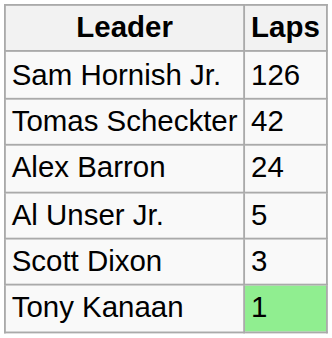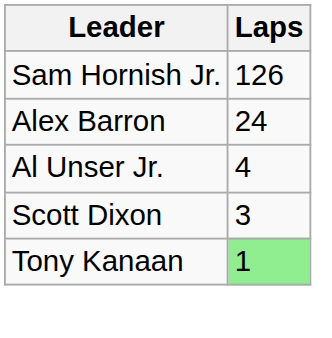- row: Tomas Scheckter | 42
Al Unser Jr. | Laps: 5 -> 4
